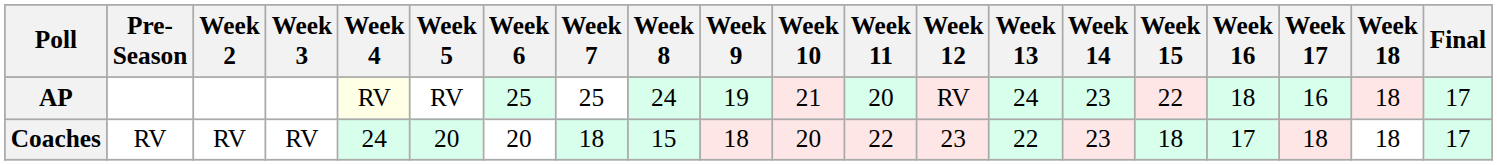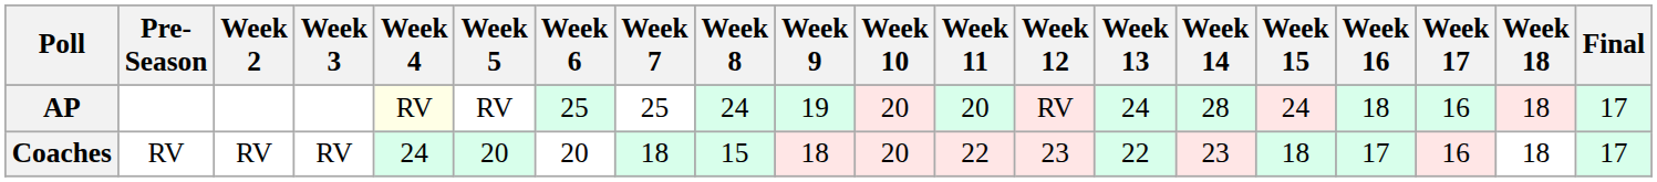AP | Week 10: 21 -> 20
AP | Week 14: 23 -> 28
AP | Week 15: 22 -> 24
Coaches | Week 17: 18 -> 16
